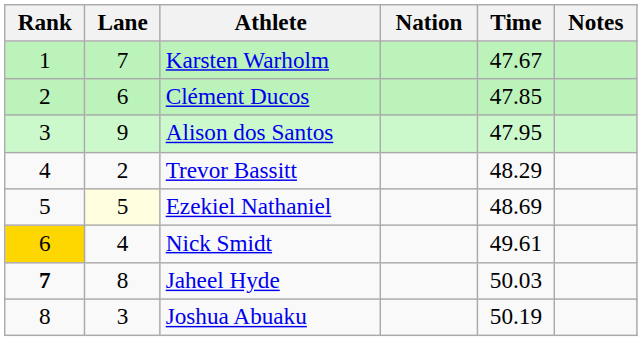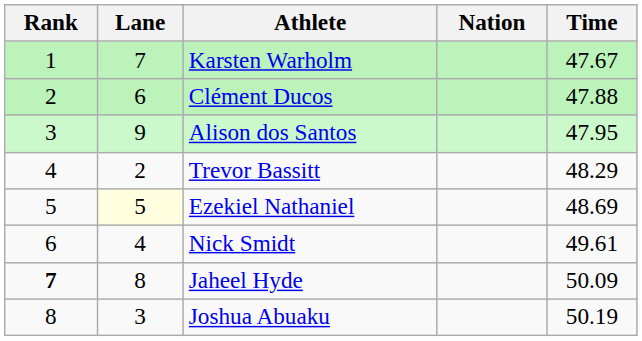- column: Notes
Clément Ducos | Time: 47.85 -> 47.88
Nick Smidt | Rank: gold background -> no background
Jaheel Hyde | Time: 50.03 -> 50.09
